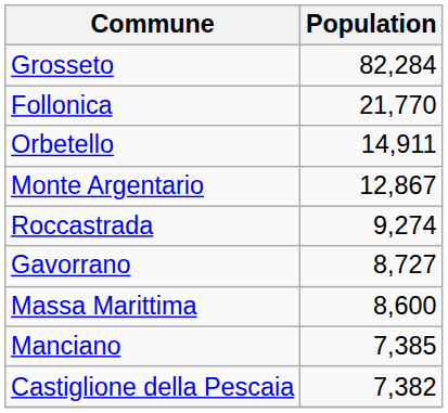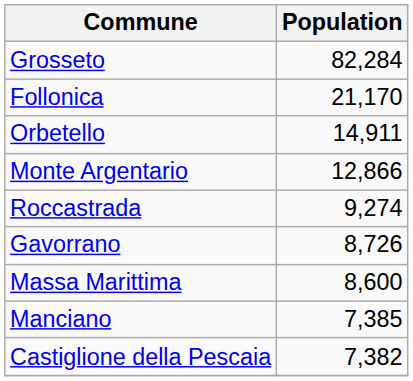Follonica | Population: 21,770 -> 21,170
Monte Argentario | Population: 12,867 -> 12,866
Gavorrano | Population: 8,727 -> 8,726
